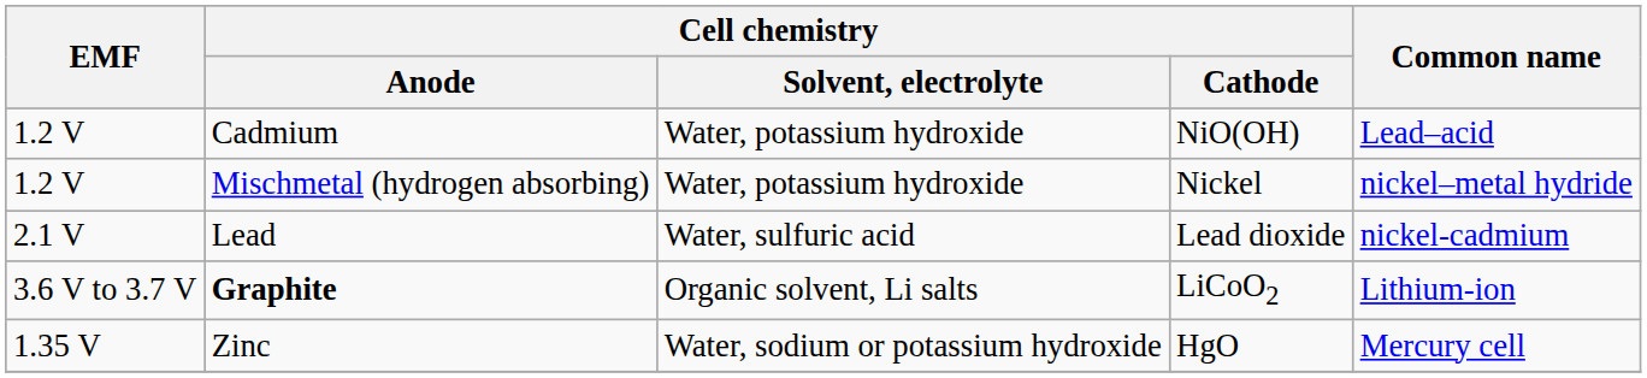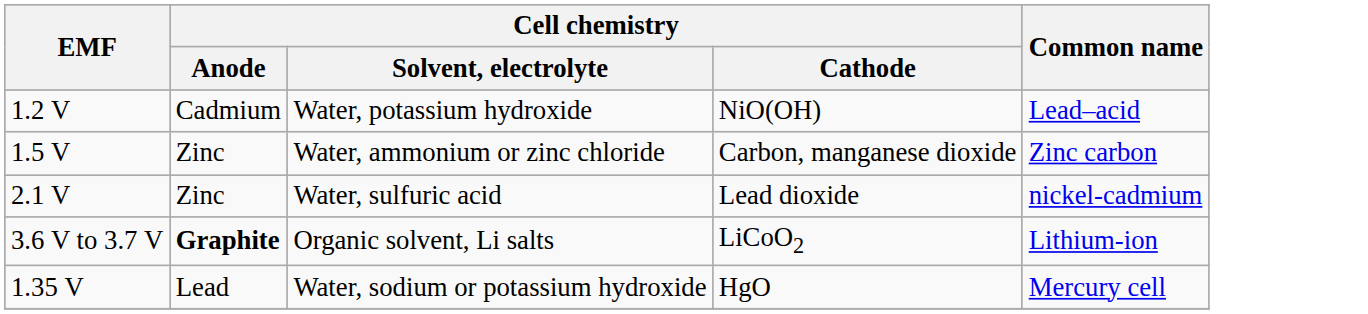- row: 1.2 V | Mischmetal (hydrogen absorbing) | Water, potassium hydroxide | Nickel | nickel–metal hydride
+ row: 1.5 V | Zinc | Water, ammonium or zinc chloride | Carbon, manganese dioxide | Zinc carbon
Lead dioxide | Cell chemistry / Anode: Lead -> Zinc
HgO | Cell chemistry / Anode: Zinc -> Lead
